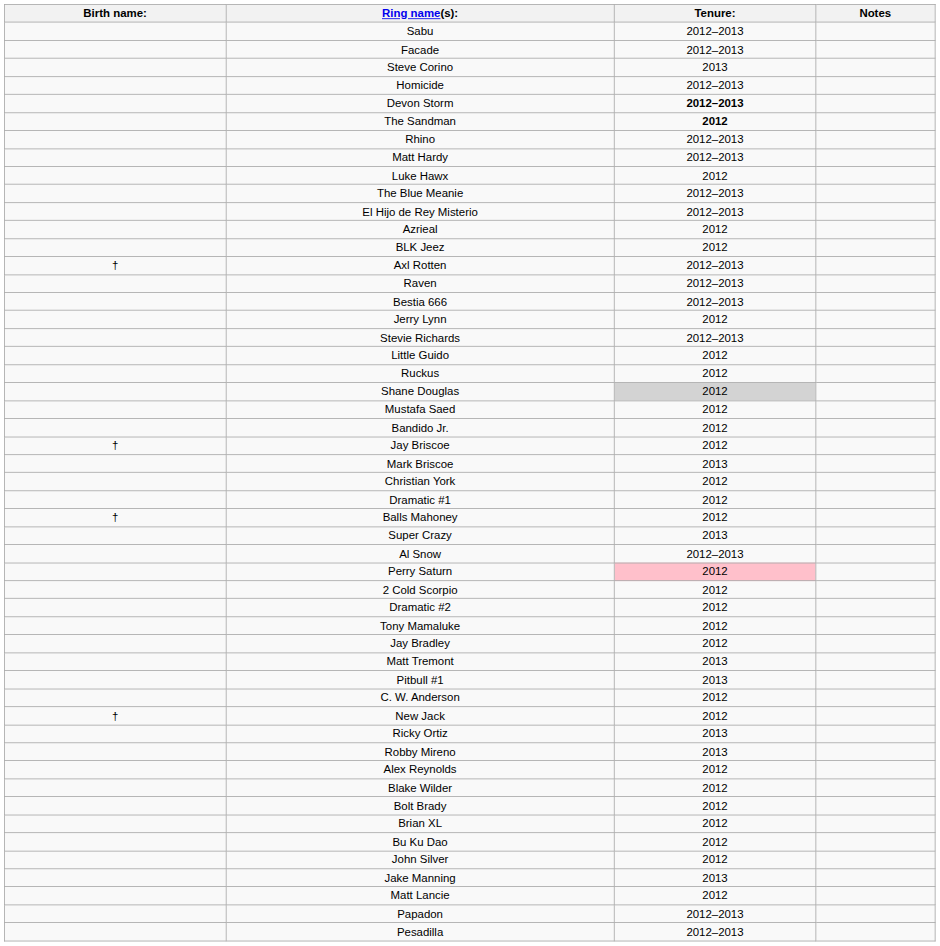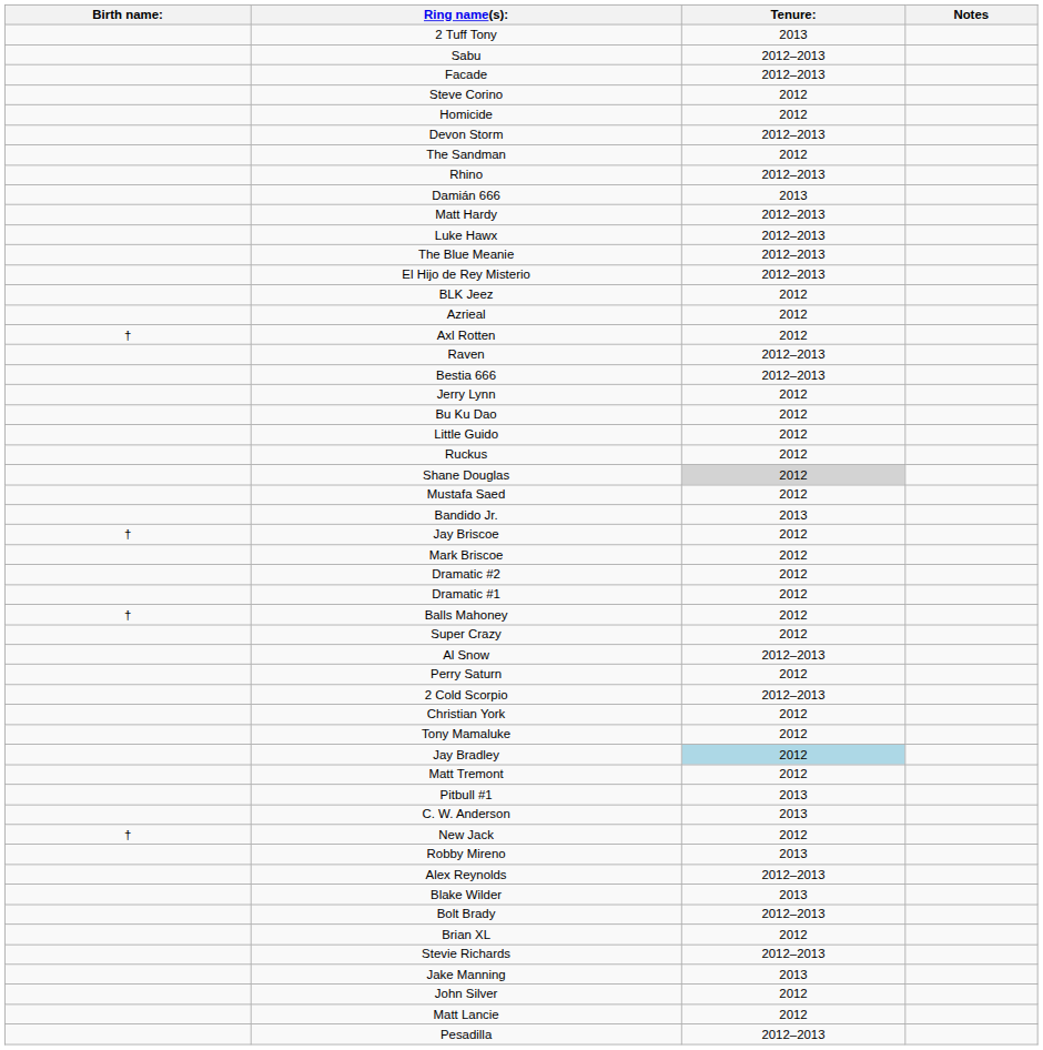+ row: 2 Tuff Tony | 2013
Steve Corino | Tenure:: 2013 -> 2012
Homicide | Tenure:: 2012–2013 -> 2012
Devon Storm | Tenure:: bold -> normal
The Sandman | Tenure:: bold -> normal
+ row: Damián 666 | 2013
Luke Hawx | Tenure:: 2012 -> 2012–2013
rows swapped: Azrieal <-> BLK Jeez
Axl Rotten | Tenure:: 2012–2013 -> 2012
rows swapped: Stevie Richards <-> Bu Ku Dao
Bandido Jr. | Tenure:: 2012 -> 2013
Mark Briscoe | Tenure:: 2013 -> 2012
rows swapped: Dramatic #2 <-> Christian York
Super Crazy | Tenure:: 2013 -> 2012
Perry Saturn | Tenure:: pink background -> no background
2 Cold Scorpio | Tenure:: 2012 -> 2012–2013
Jay Bradley | Tenure:: no background -> lightblue background
Matt Tremont | Tenure:: 2013 -> 2012
C. W. Anderson | Tenure:: 2012 -> 2013
- row: Ricky Ortiz | 2013
Alex Reynolds | Tenure:: 2012 -> 2012–2013
Blake Wilder | Tenure:: 2012 -> 2013
Bolt Brady | Tenure:: 2012 -> 2012–2013
rows swapped: Jake Manning <-> John Silver
- row: Papadon | 2012–2013
